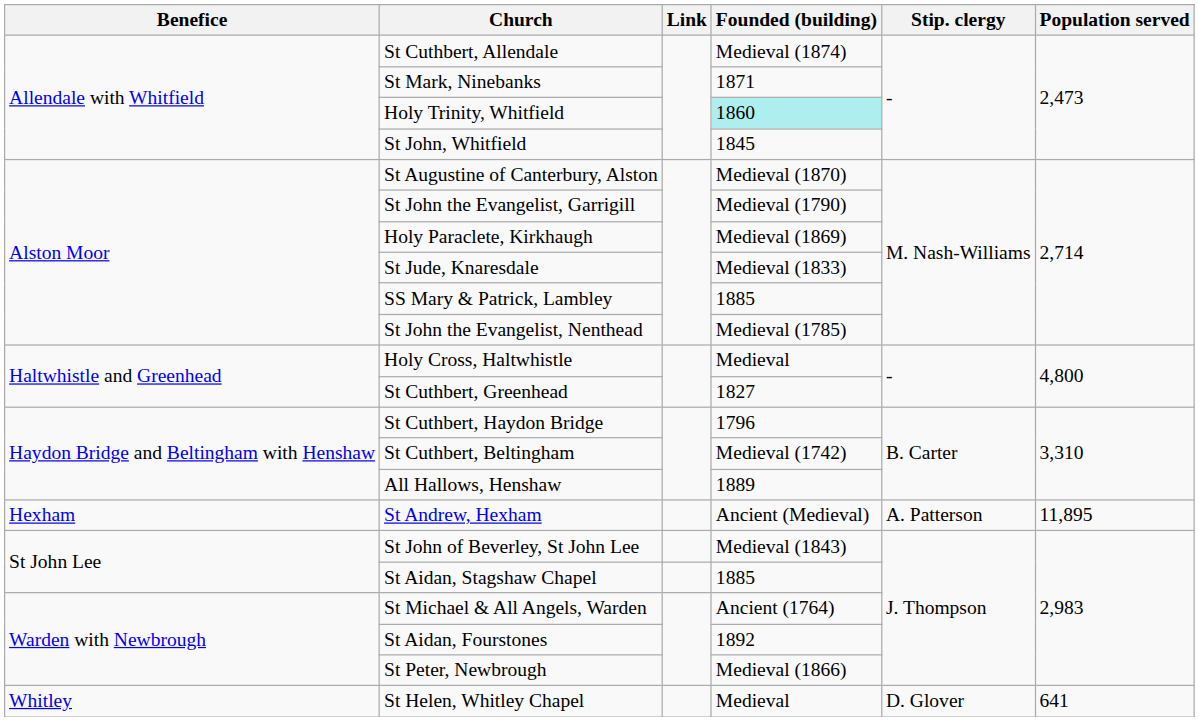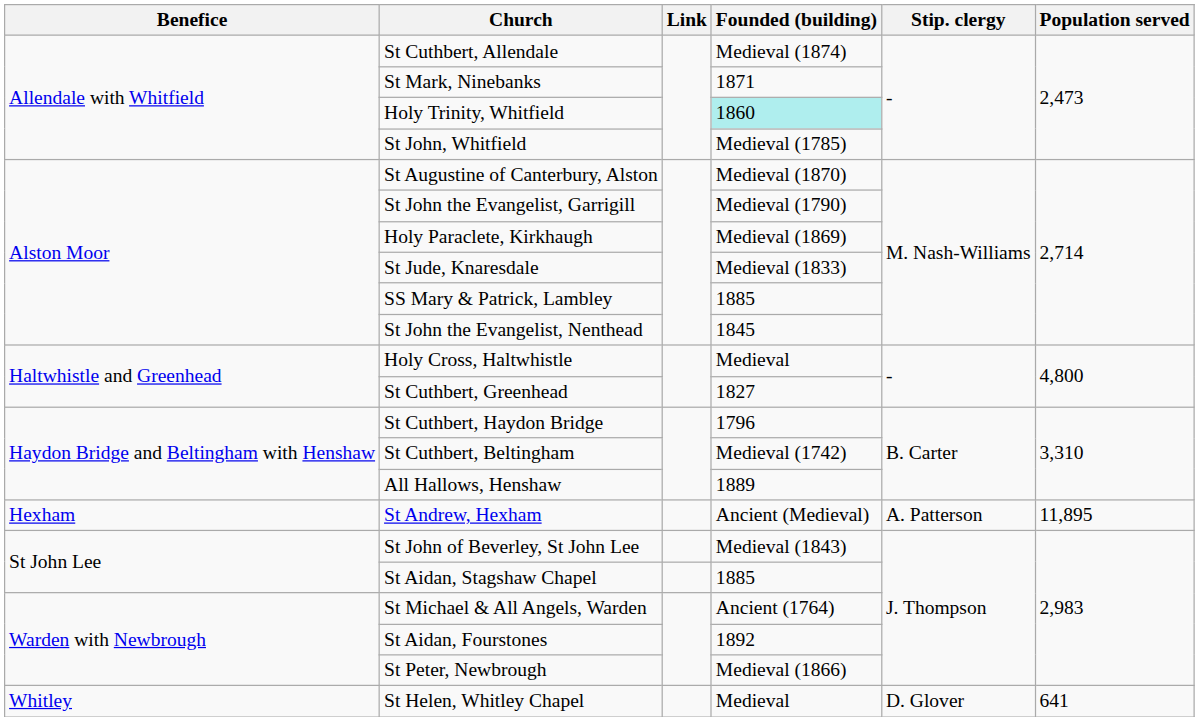St John, Whitfield | Founded (building): 1845 -> Medieval (1785)
St John the Evangelist, Nenthead | Founded (building): Medieval (1785) -> 1845
